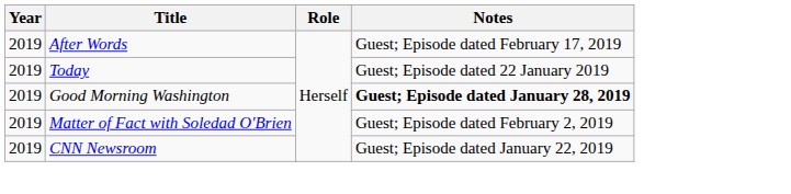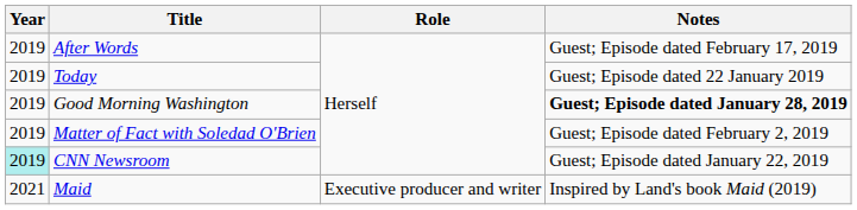CNN Newsroom | Year: no background -> paleturquoise background
+ row: 2021 | Maid | Executive producer and writer | Inspired by Land's book Maid (2019)
